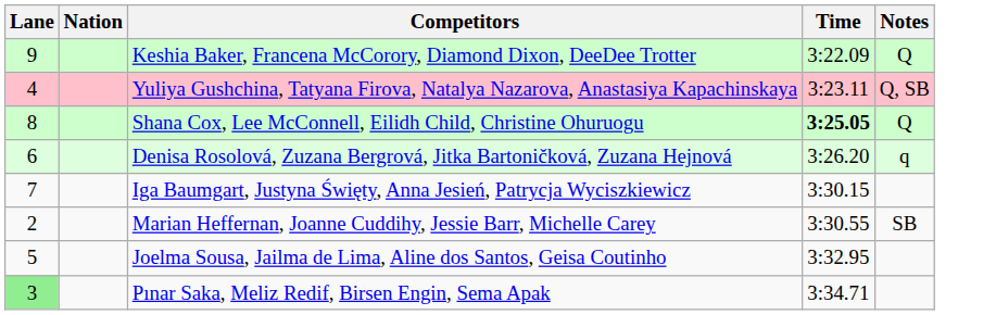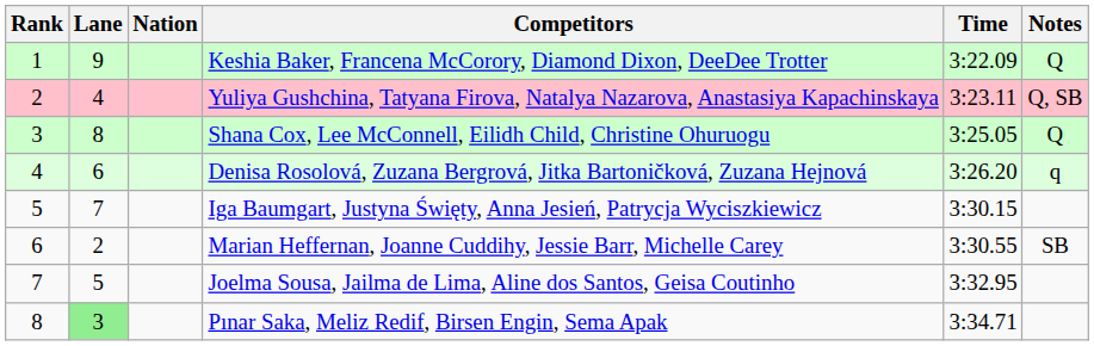+ column: Rank | 1 | 2 | 3 | 4 | 5 | 6 | 7 | 8
Shana Cox, Lee McConnell, Eilidh Child, Christine Ohuruogu | Time: bold -> normal
